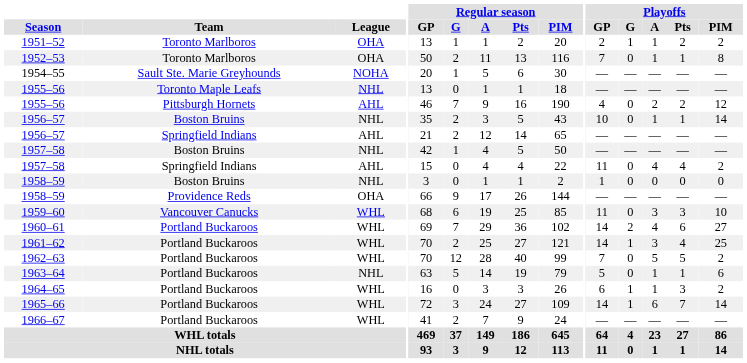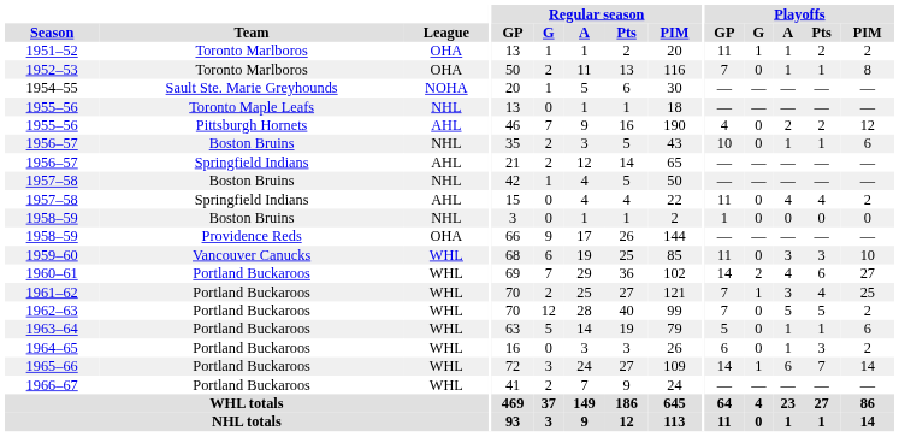1951–52 | Playoffs / GP: 2 -> 11
1956–57 / Boston Bruins | Playoffs / PIM: 14 -> 6
1961–62 | Playoffs / GP: 14 -> 7
1963–64 | League: NHL -> WHL
1964–65 | Playoffs / G: 1 -> 0
